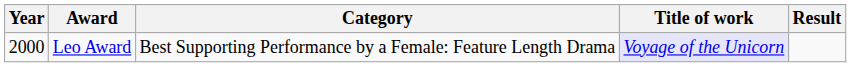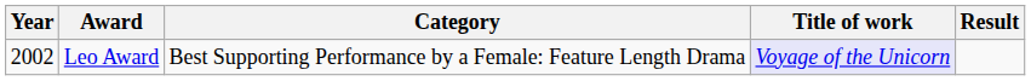Leo Award | Year: 2000 -> 2002
